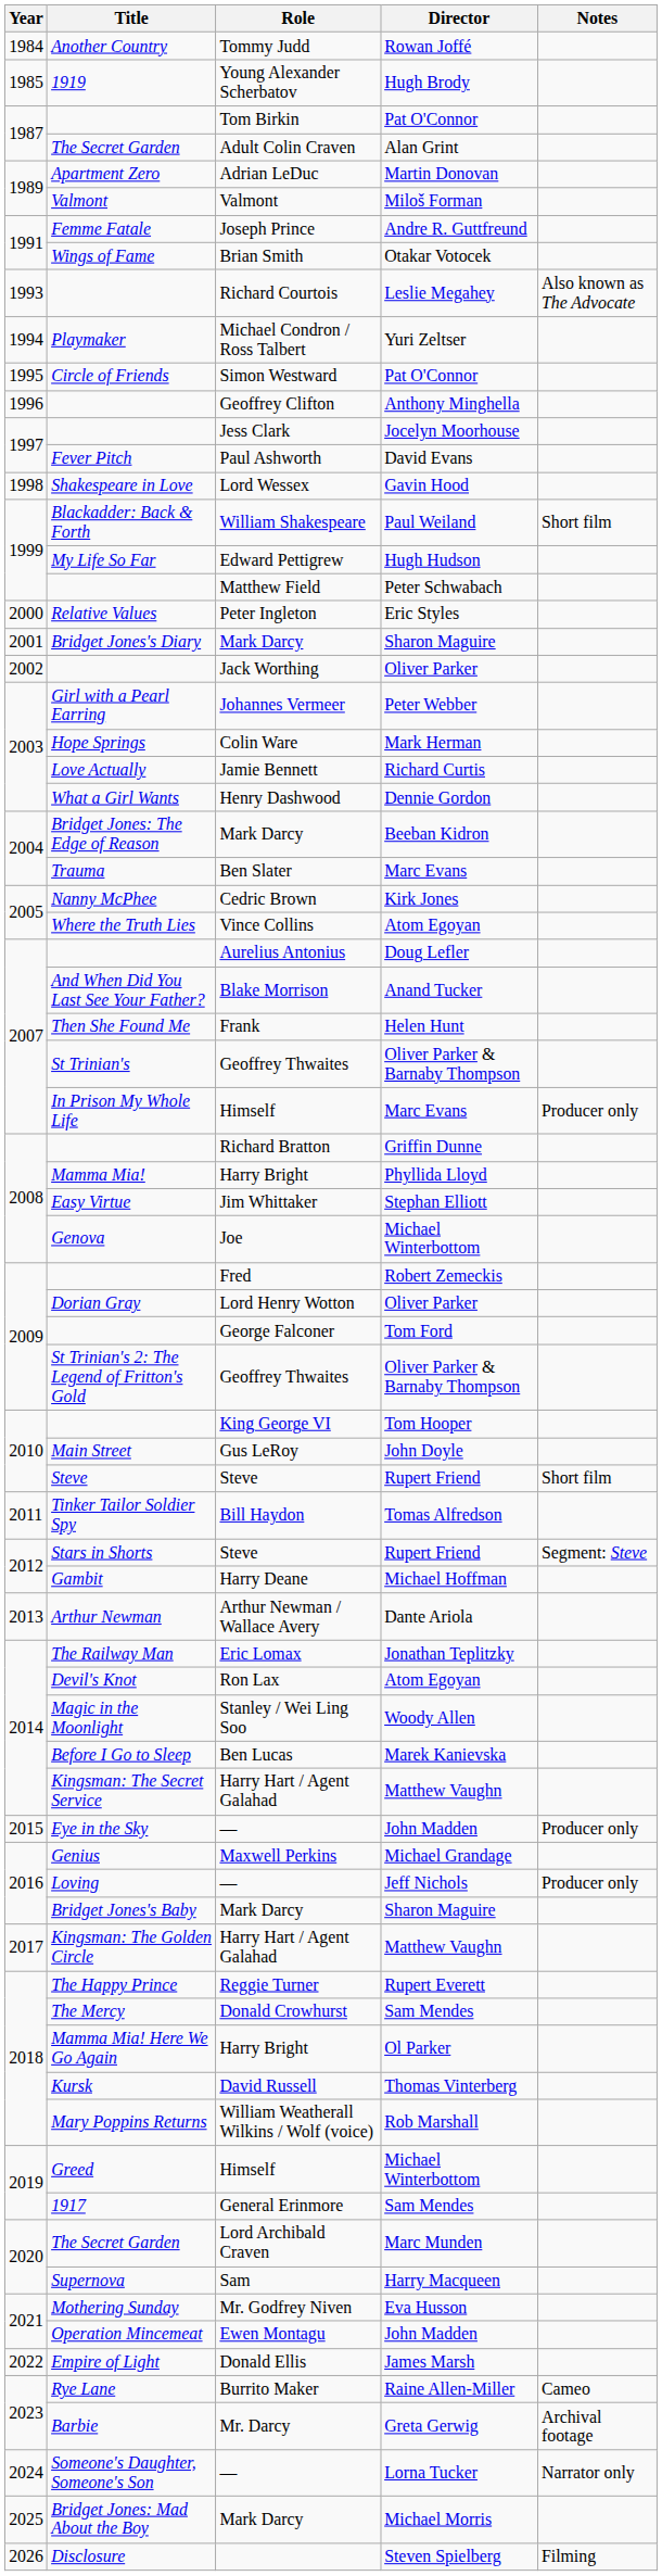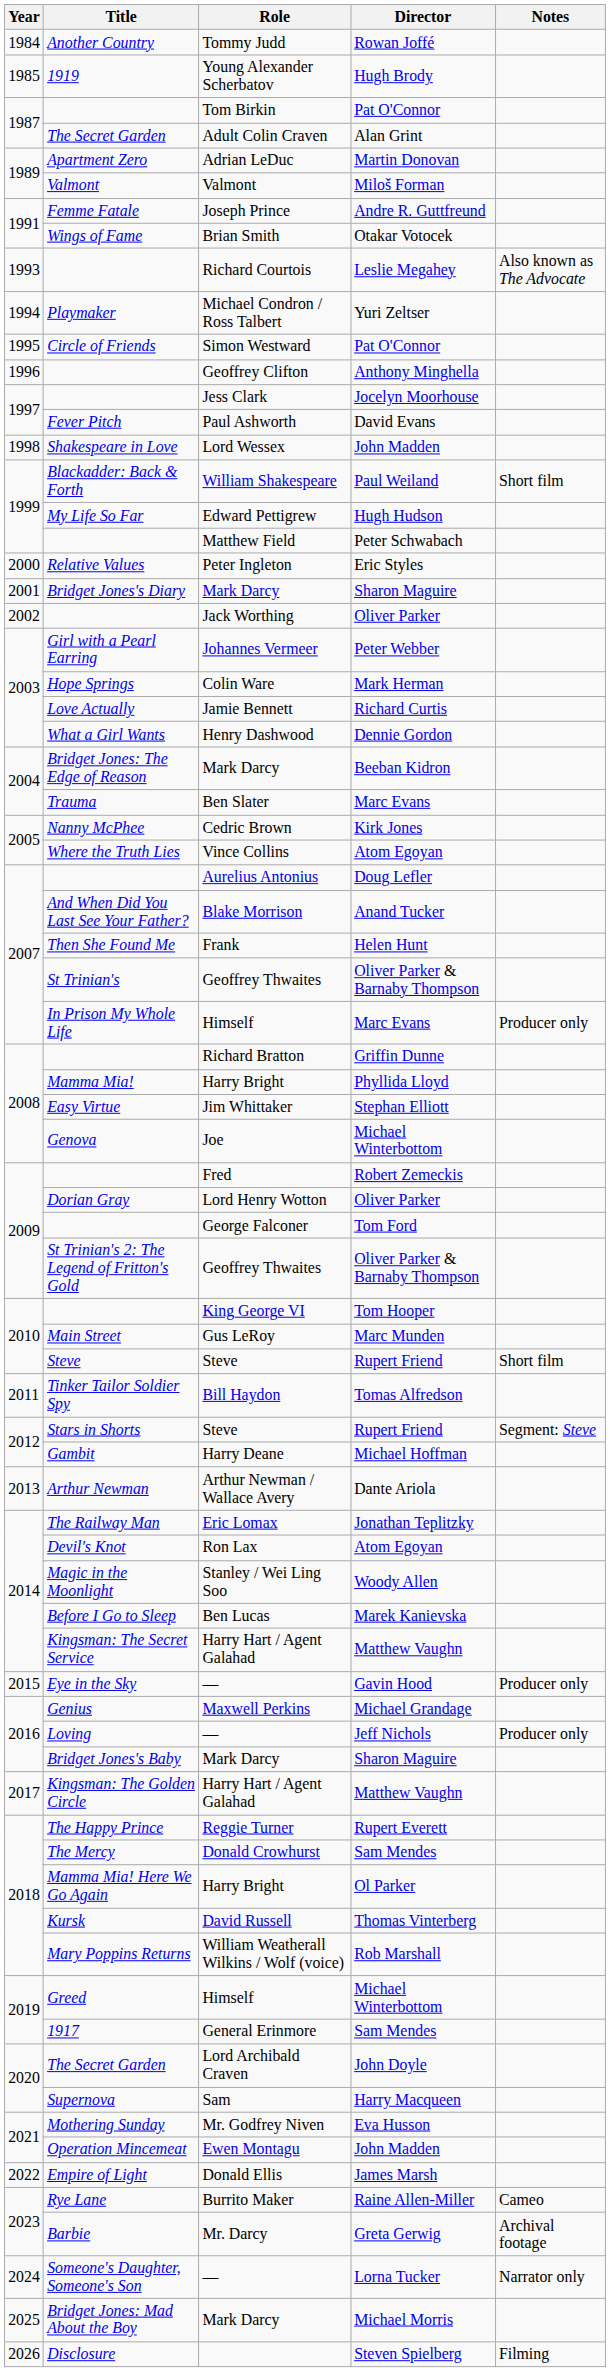Lord Wessex | Director: Gavin Hood -> John Madden
Gus LeRoy | Director: John Doyle -> Marc Munden
Eye in the Sky / — | Director: John Madden -> Gavin Hood
Lord Archibald Craven | Director: Marc Munden -> John Doyle
